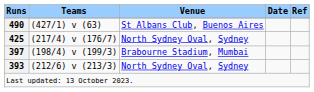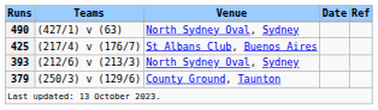490 | Venue: St Albans Club, Buenos Aires -> North Sydney Oval, Sydney
425 | Venue: North Sydney Oval, Sydney -> St Albans Club, Buenos Aires
- row: 397 | (198/4) v (199/3) | Brabourne Stadium, Mumbai
+ row: 379 | (250/3) v (129/6) | County Ground, Taunton
